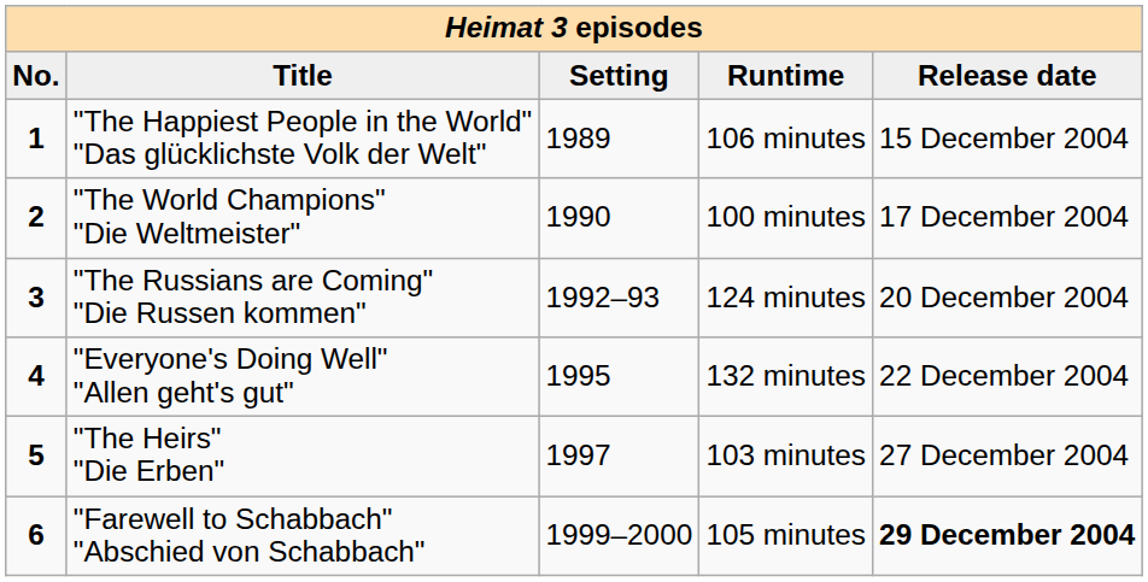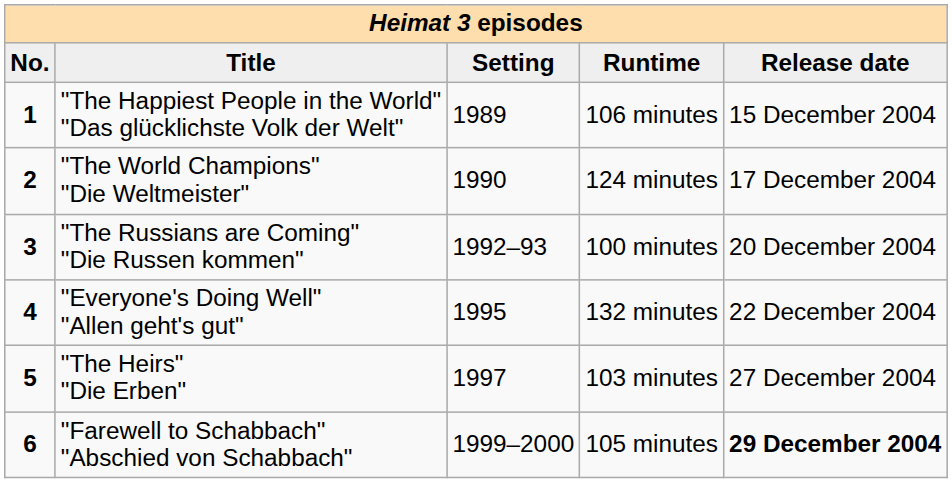"The World Champions" "Die Weltmeister" | Runtime: 100 minutes -> 124 minutes
"The Russians are Coming" "Die Russen kommen" | Runtime: 124 minutes -> 100 minutes
